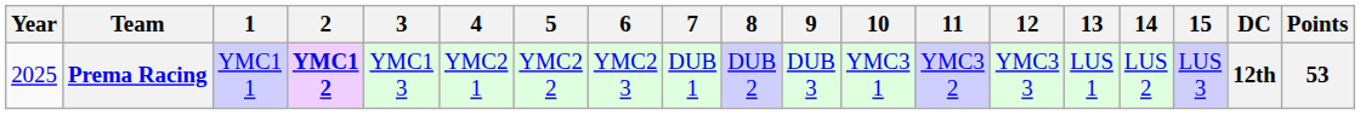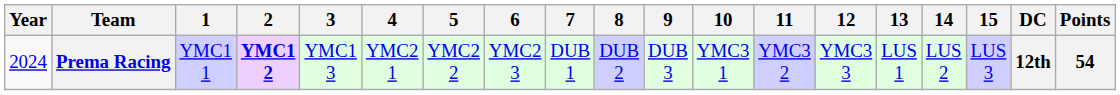Prema Racing | Year: 2025 -> 2024
Prema Racing | Points: 53 -> 54
